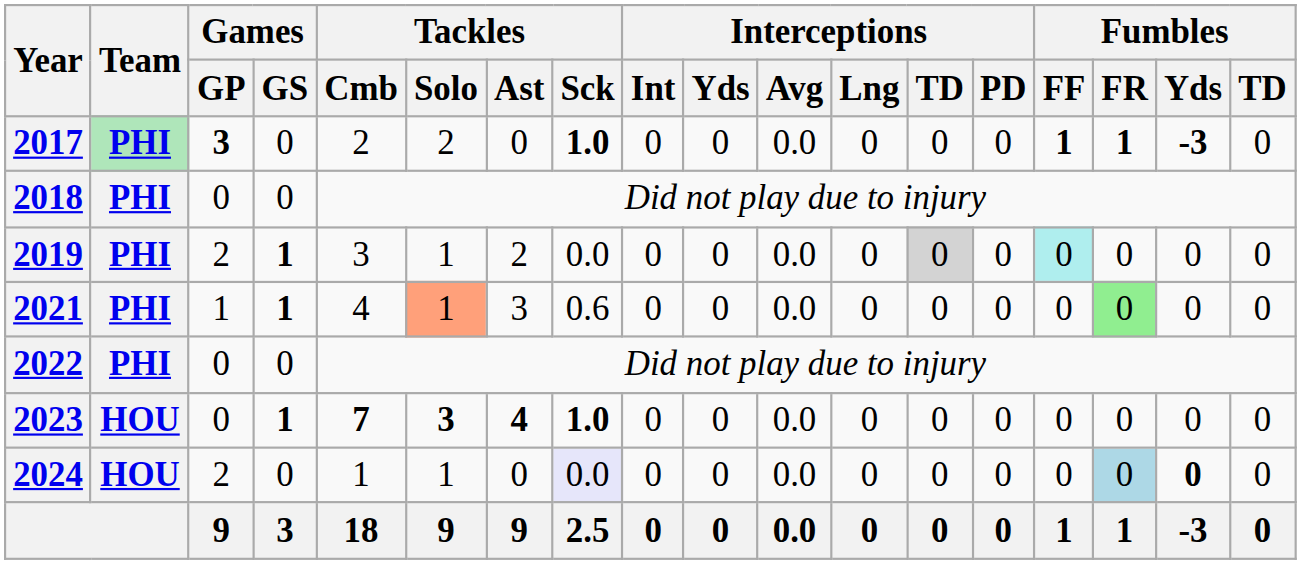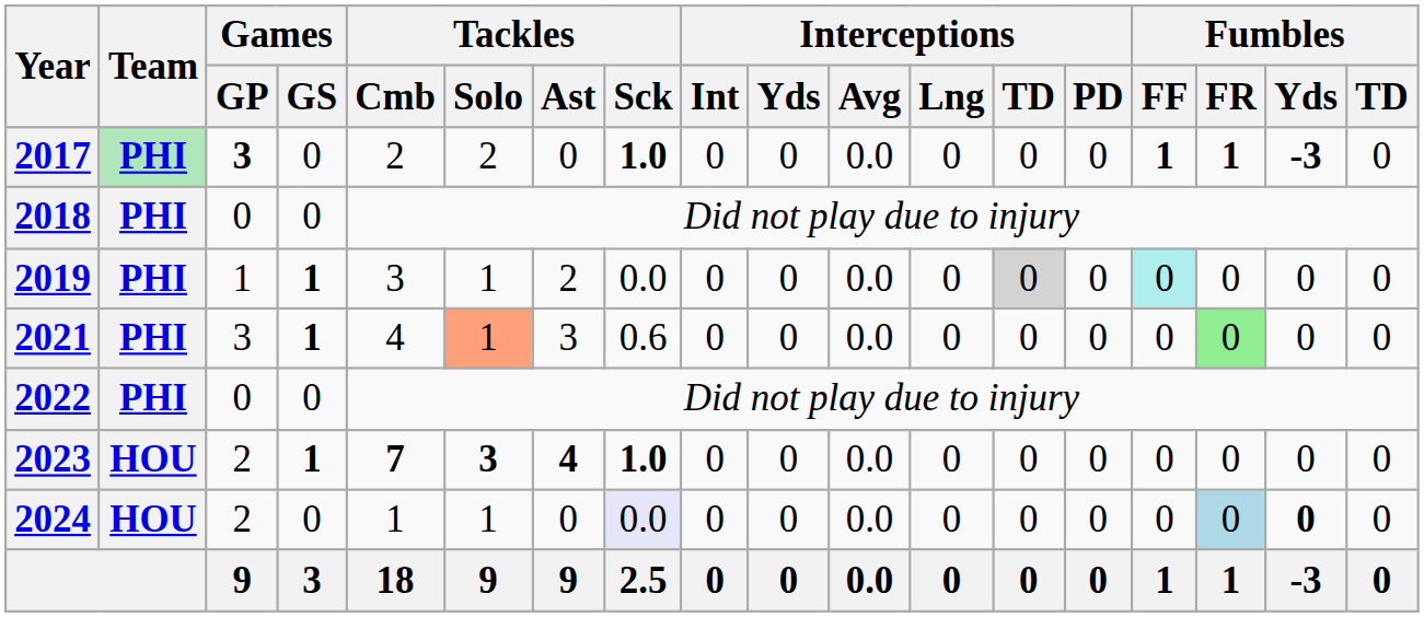2019 | Games / GP: 2 -> 1
2021 | Games / GP: 1 -> 3
2023 | Games / GP: 0 -> 2
